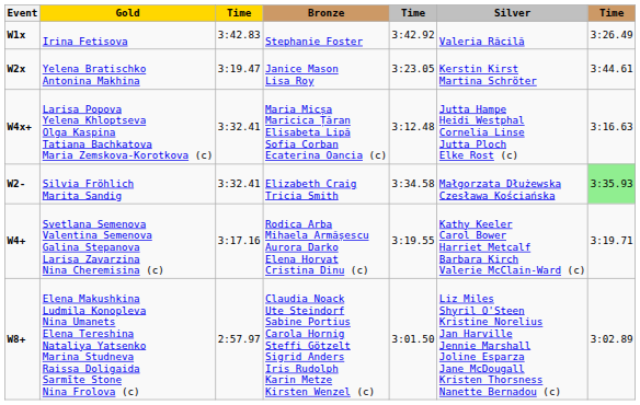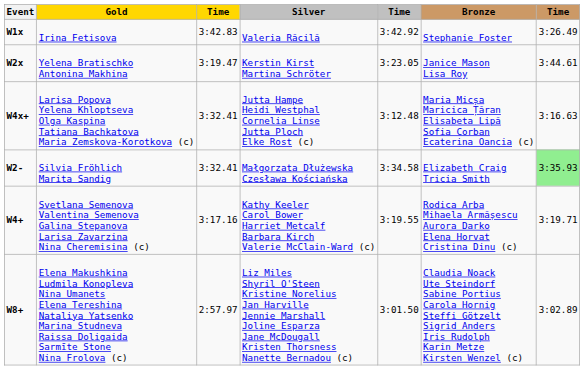columns swapped: Silver <-> Bronze
